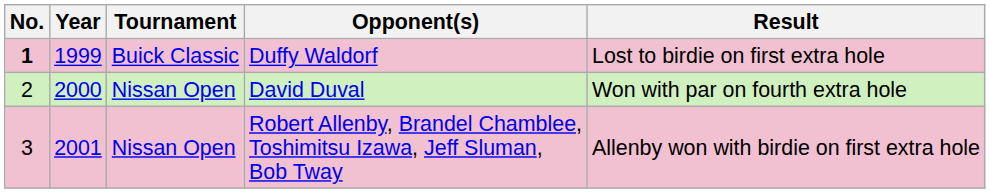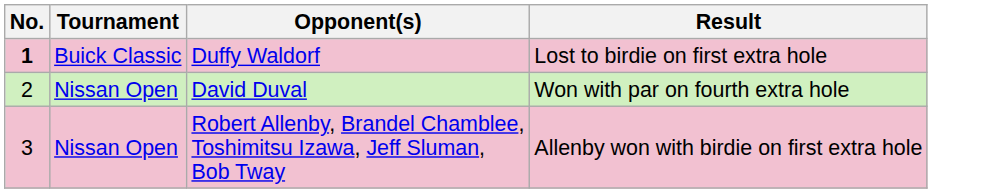- column: Year | 1999 | 2000 | 2001
